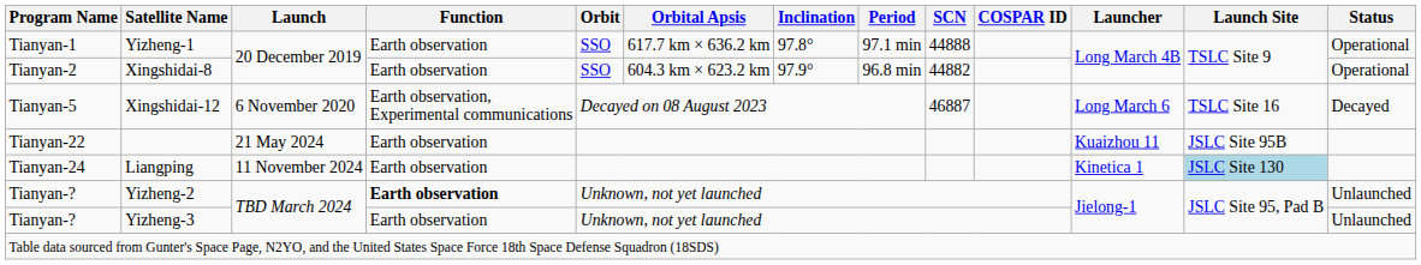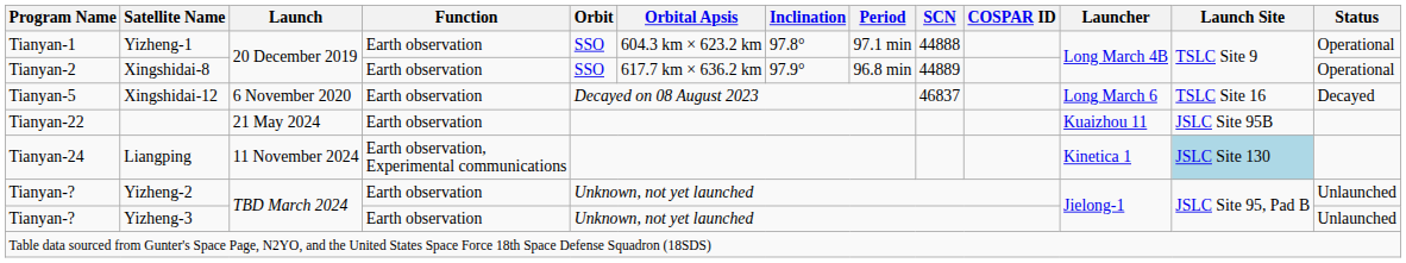Yizheng-1 | Orbital Apsis: 617.7 km × 636.2 km -> 604.3 km × 623.2 km
Xingshidai-8 | Orbital Apsis: 604.3 km × 623.2 km -> 617.7 km × 636.2 km
Xingshidai-8 | SCN: 44882 -> 44889
Xingshidai-12 | Function: Earth observation, Experimental communications -> Earth observation
Xingshidai-12 | SCN: 46887 -> 46837
Liangping | Function: Earth observation -> Earth observation, Experimental communications
Yizheng-2 | Function: bold -> normal
